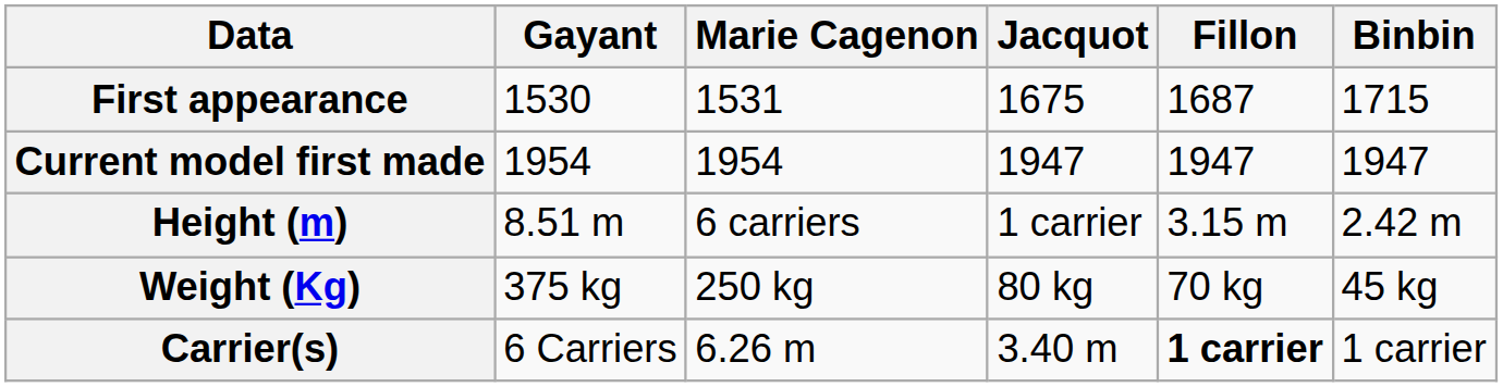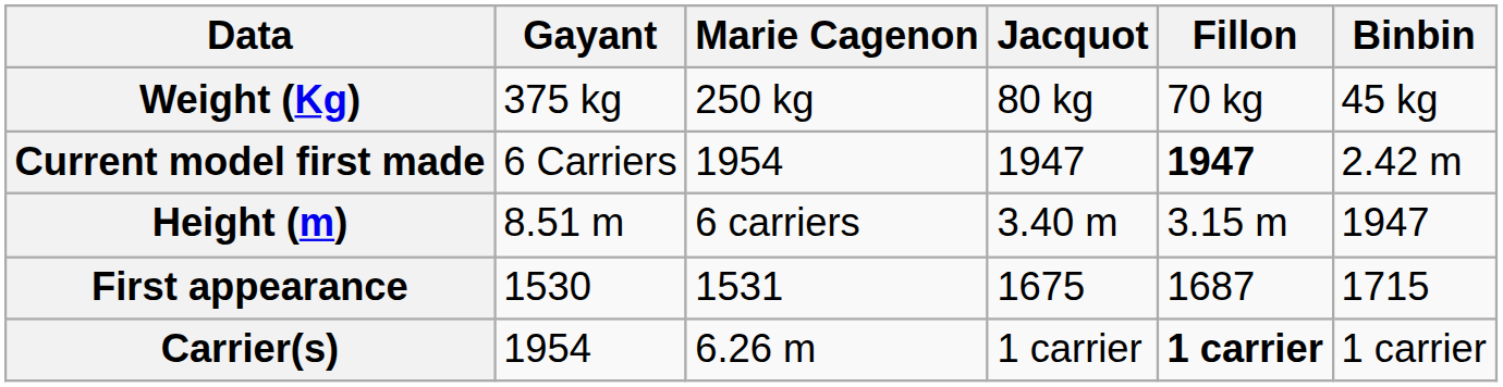rows swapped: First appearance <-> Weight (Kg)
Current model first made | Gayant: 1954 -> 6 Carriers
Current model first made | Fillon: normal -> bold
Current model first made | Binbin: 1947 -> 2.42 m
Height (m) | Jacquot: 1 carrier -> 3.40 m
Height (m) | Binbin: 2.42 m -> 1947
Carrier(s) | Gayant: 6 Carriers -> 1954
Carrier(s) | Jacquot: 3.40 m -> 1 carrier
